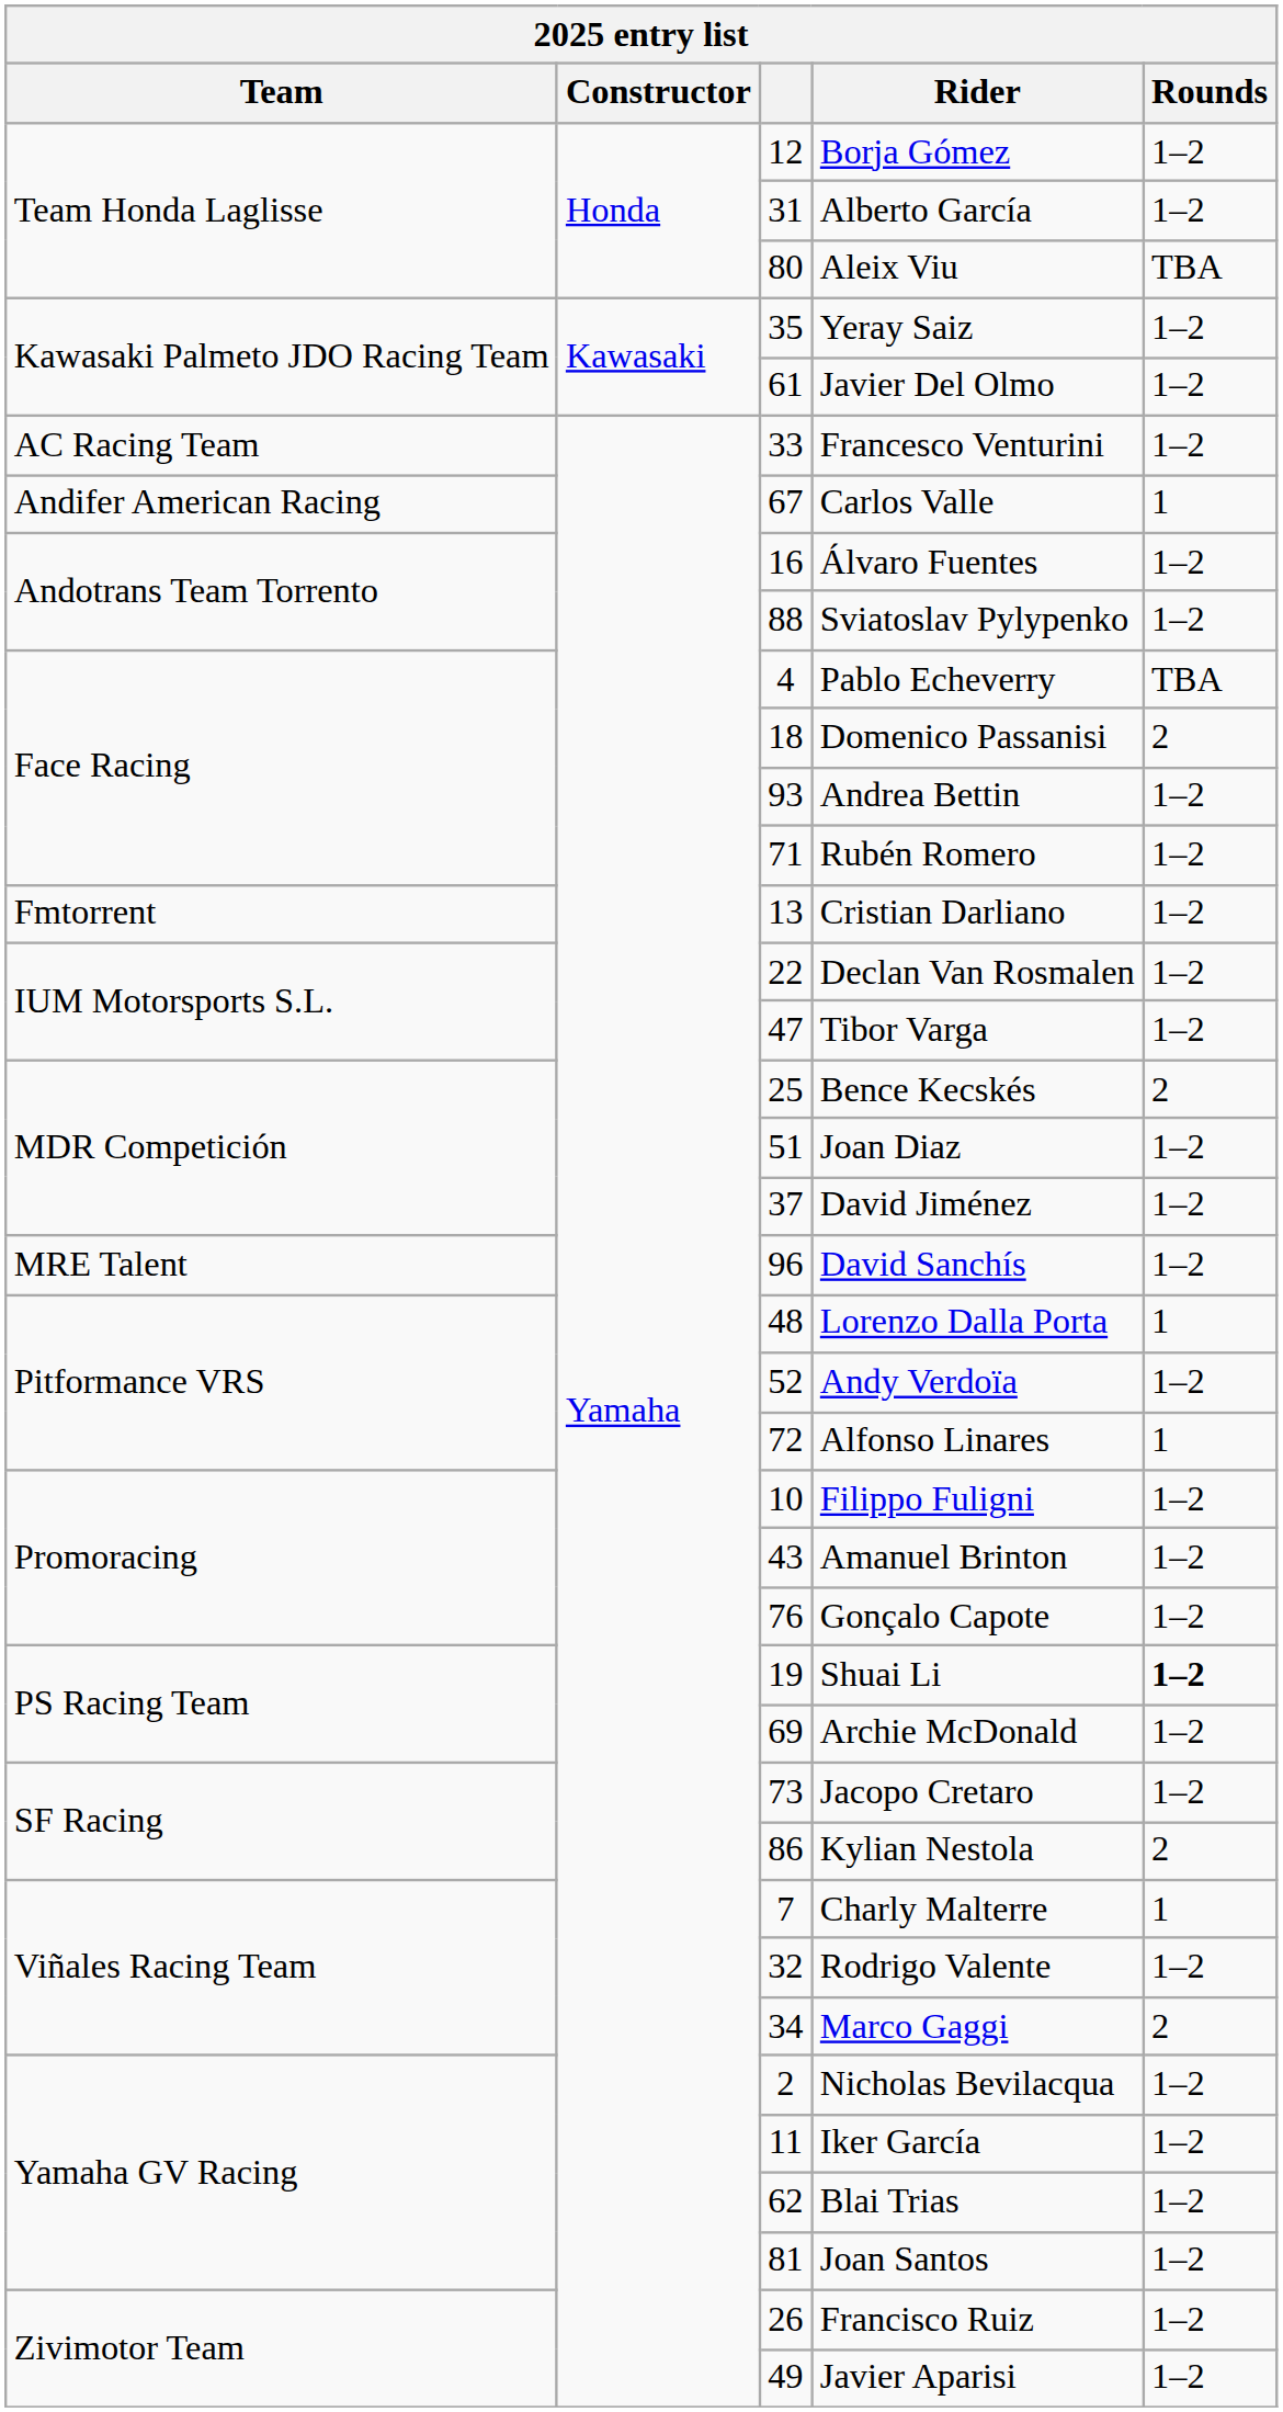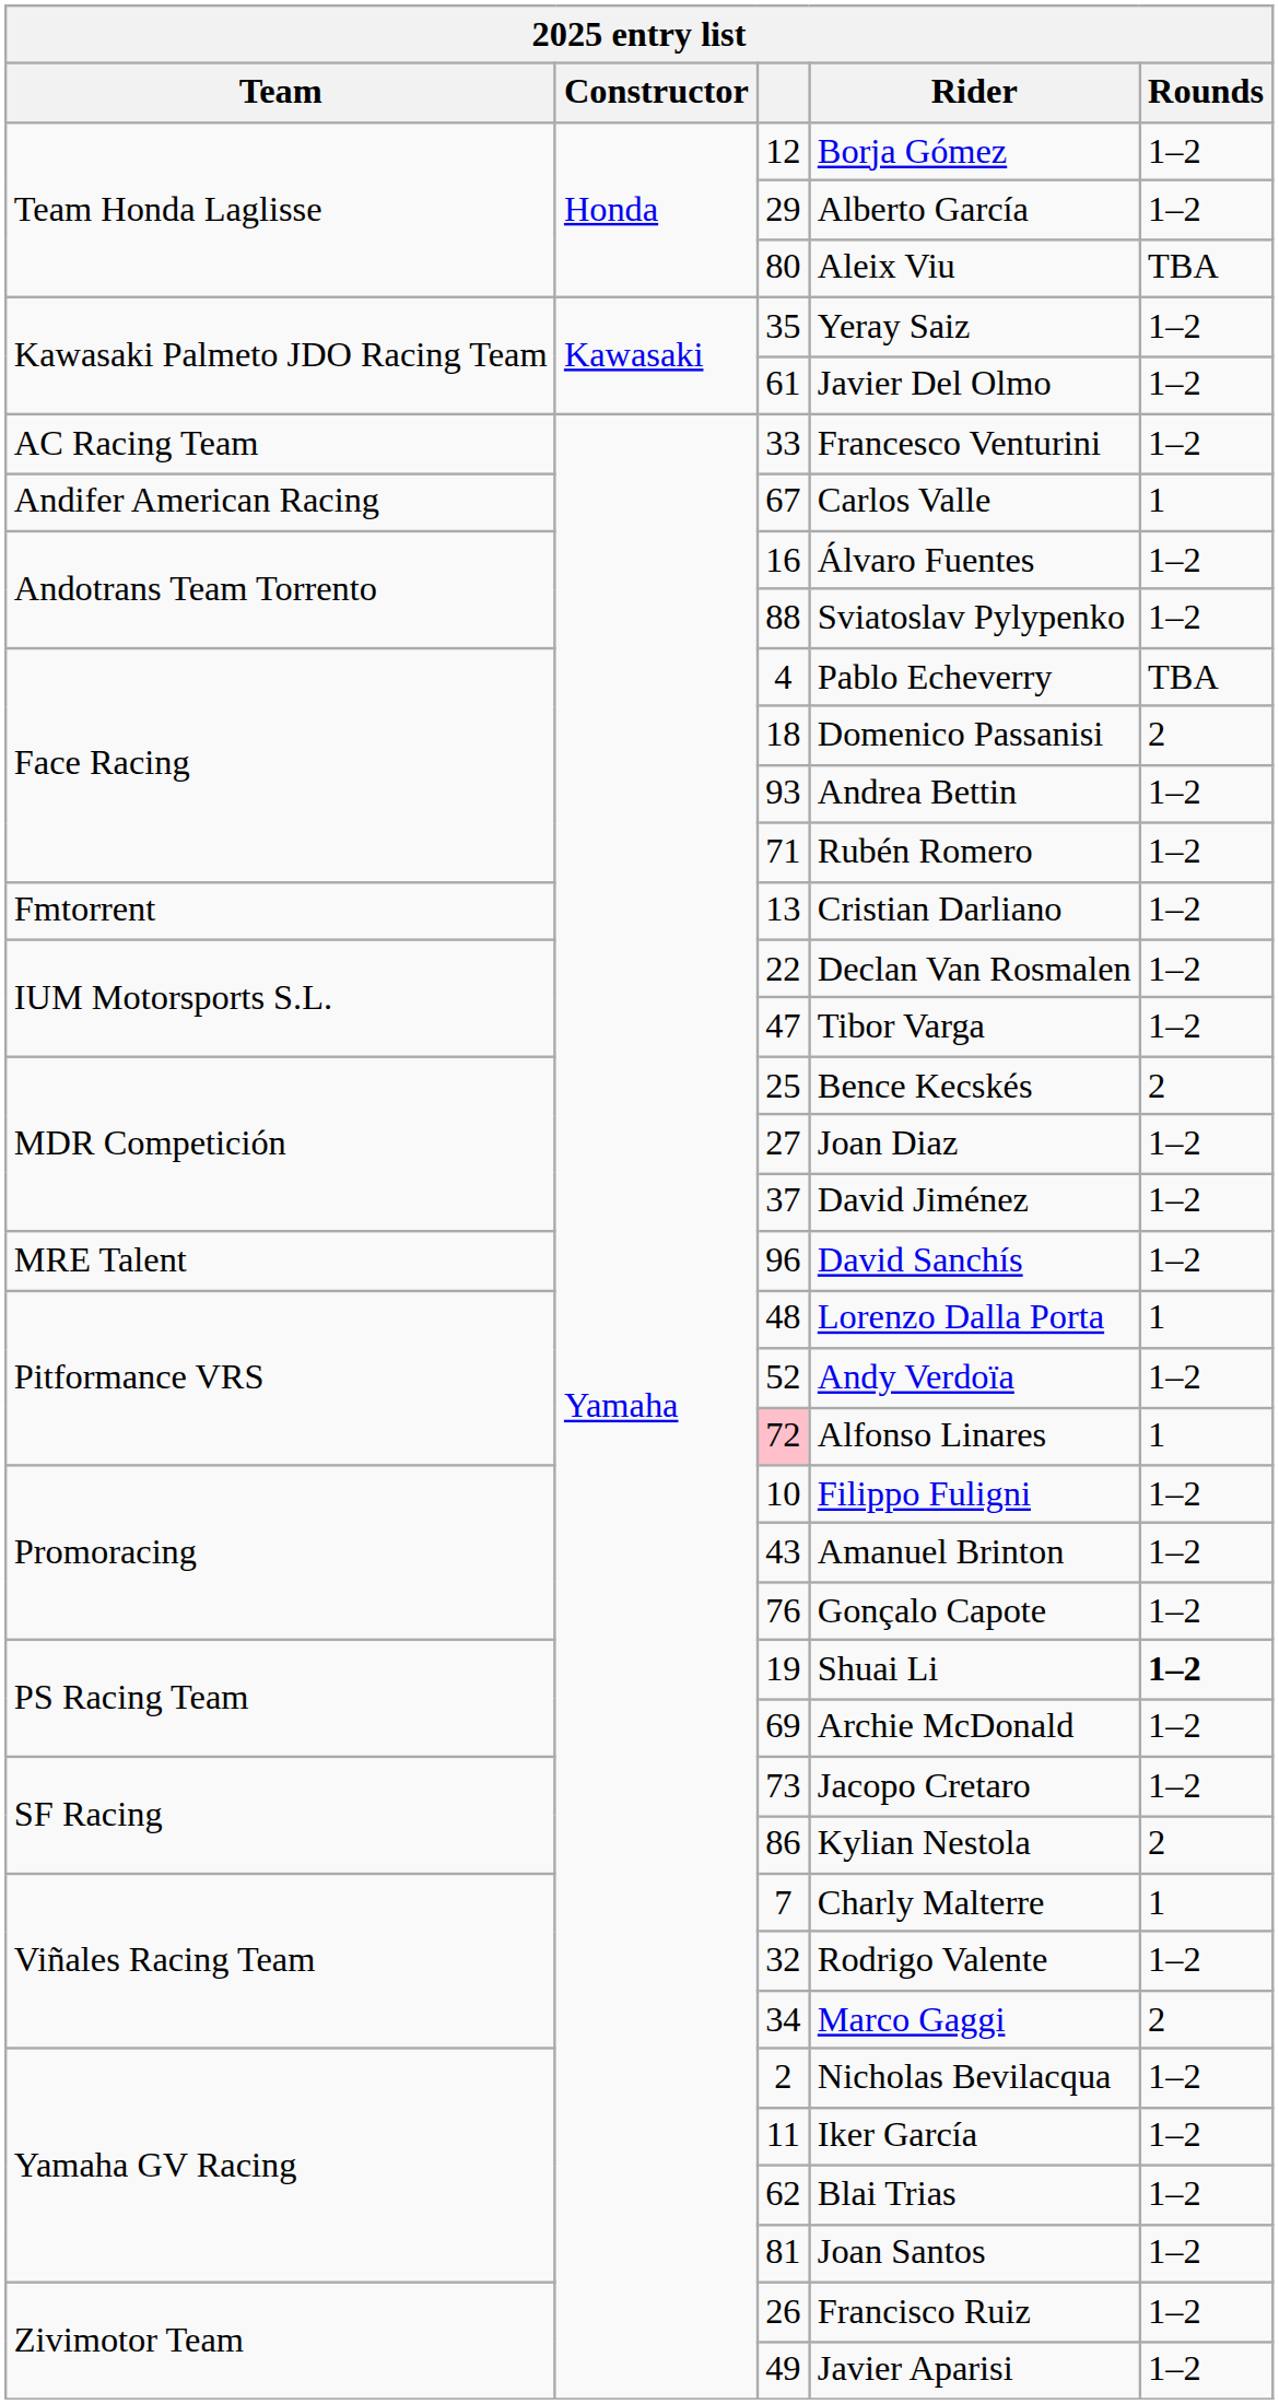Alberto García | column 3: 31 -> 29
Joan Diaz | column 3: 51 -> 27
Alfonso Linares | column 3: no background -> pink background
